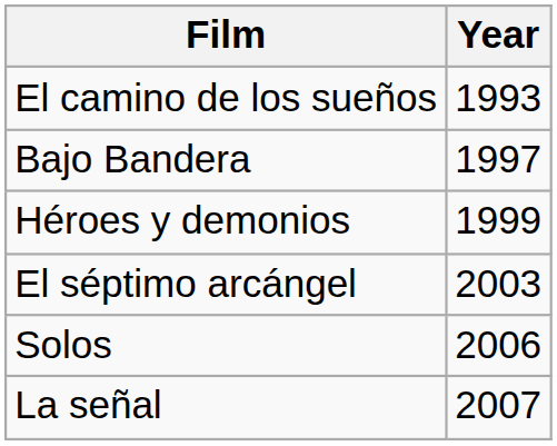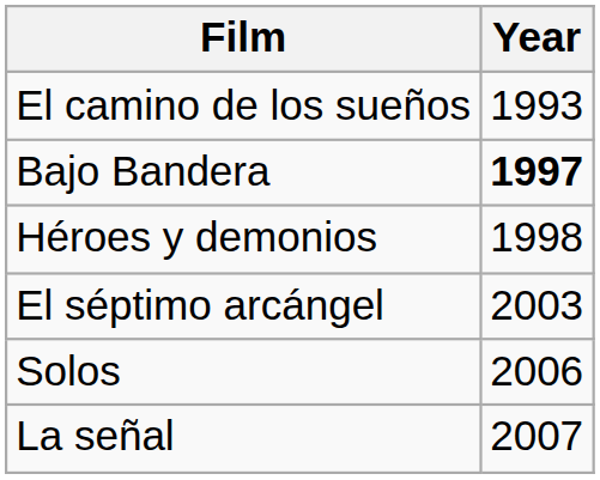Bajo Bandera | Year: normal -> bold
Héroes y demonios | Year: 1999 -> 1998
